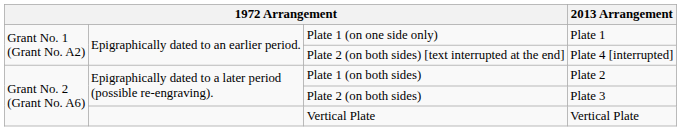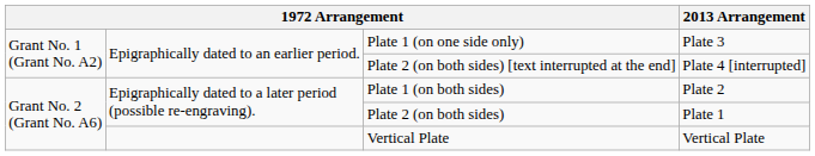Plate 1 (on one side only) | 2013 Arrangement: Plate 1 -> Plate 3
Plate 2 (on both sides) | 2013 Arrangement: Plate 3 -> Plate 1
